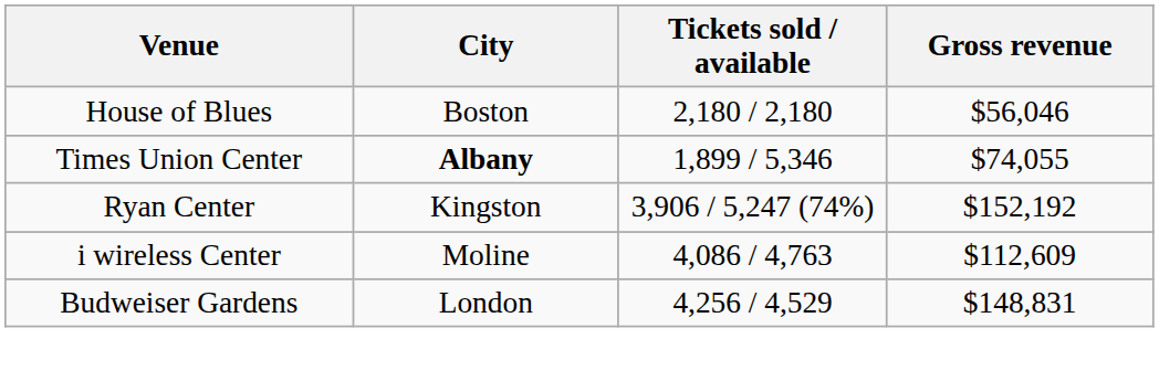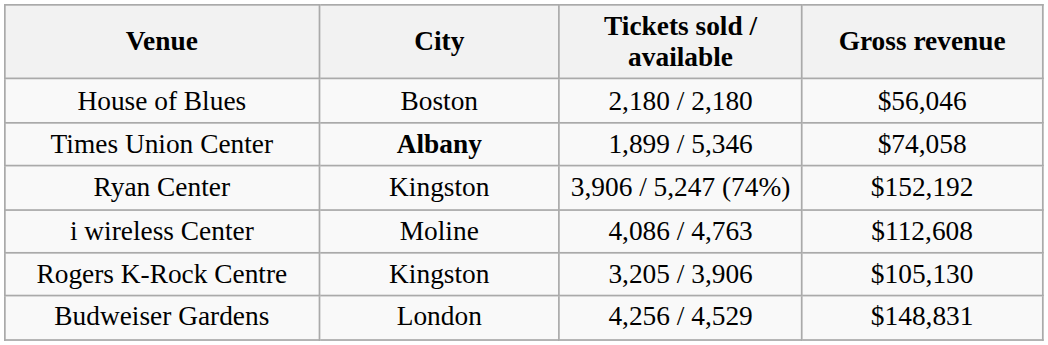Times Union Center | Gross revenue: $74,055 -> $74,058
i wireless Center | Gross revenue: $112,609 -> $112,608
+ row: Rogers K-Rock Centre | Kingston | 3,205 / 3,906 | $105,130
